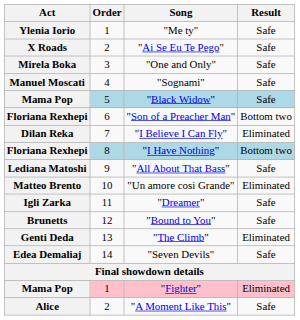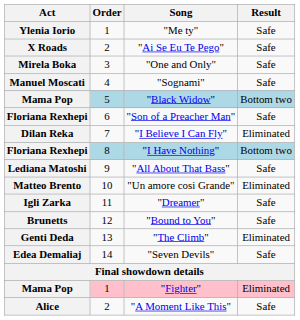"Black Widow" | Result: Safe -> Bottom two
"Son of a Preacher Man" | Result: Bottom two -> Safe
